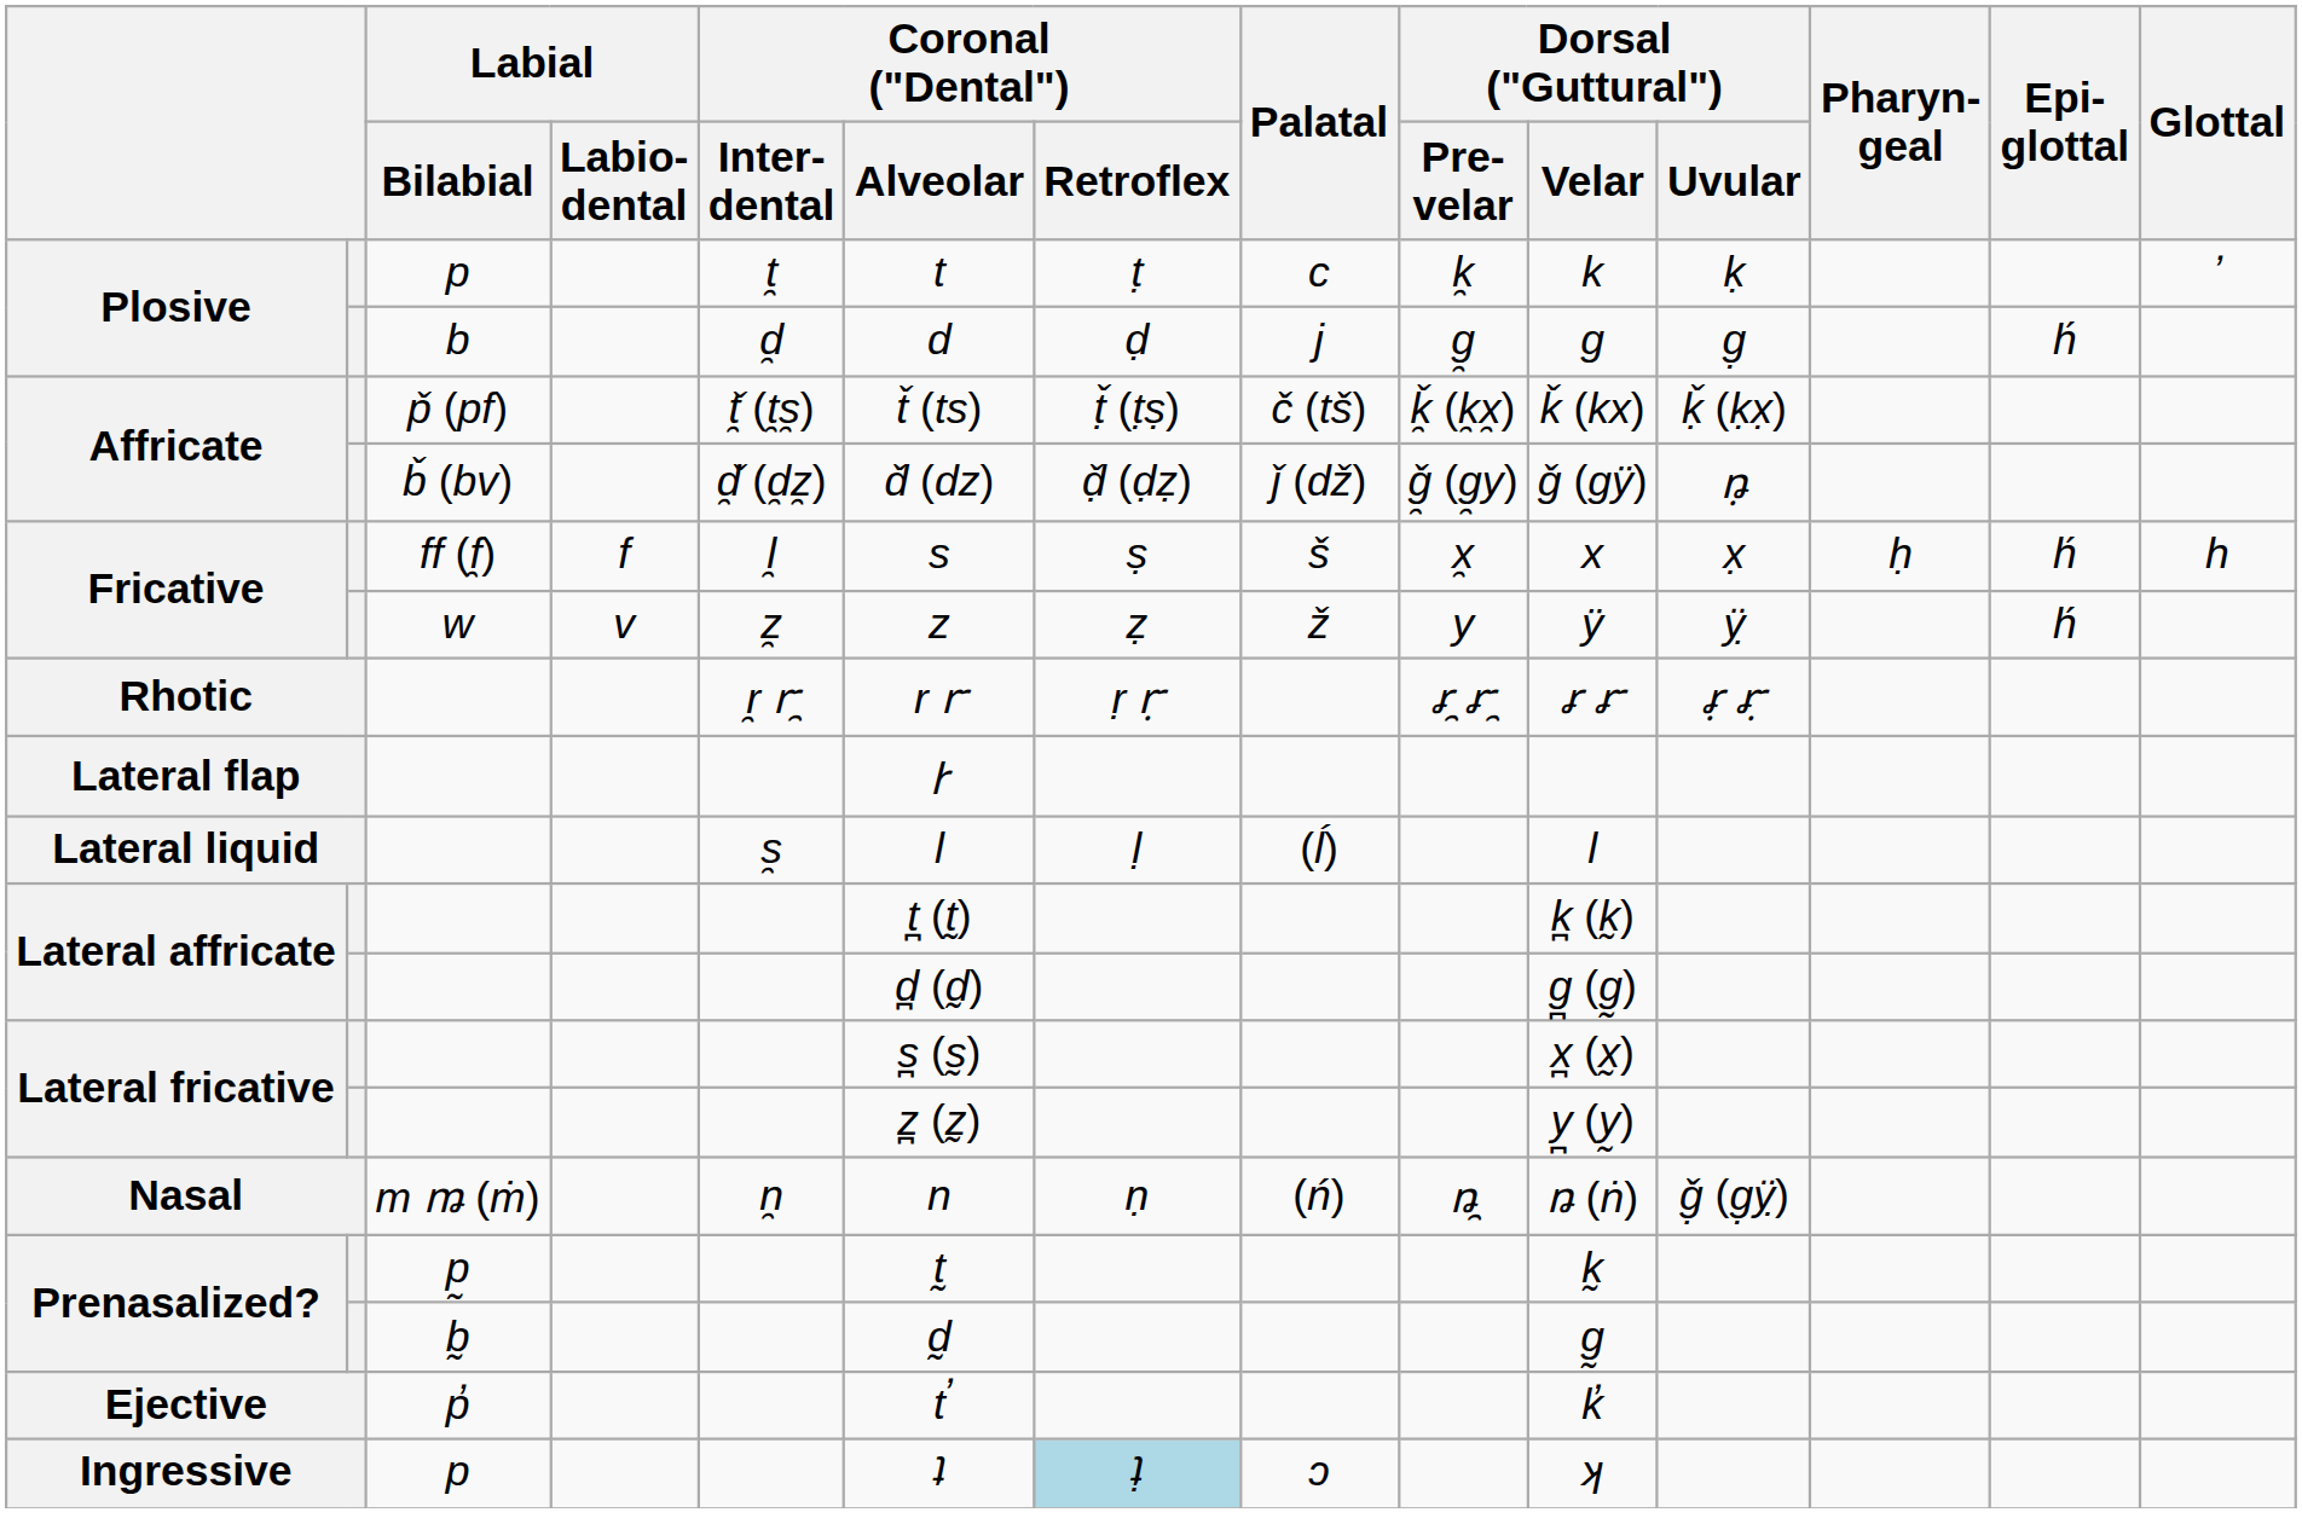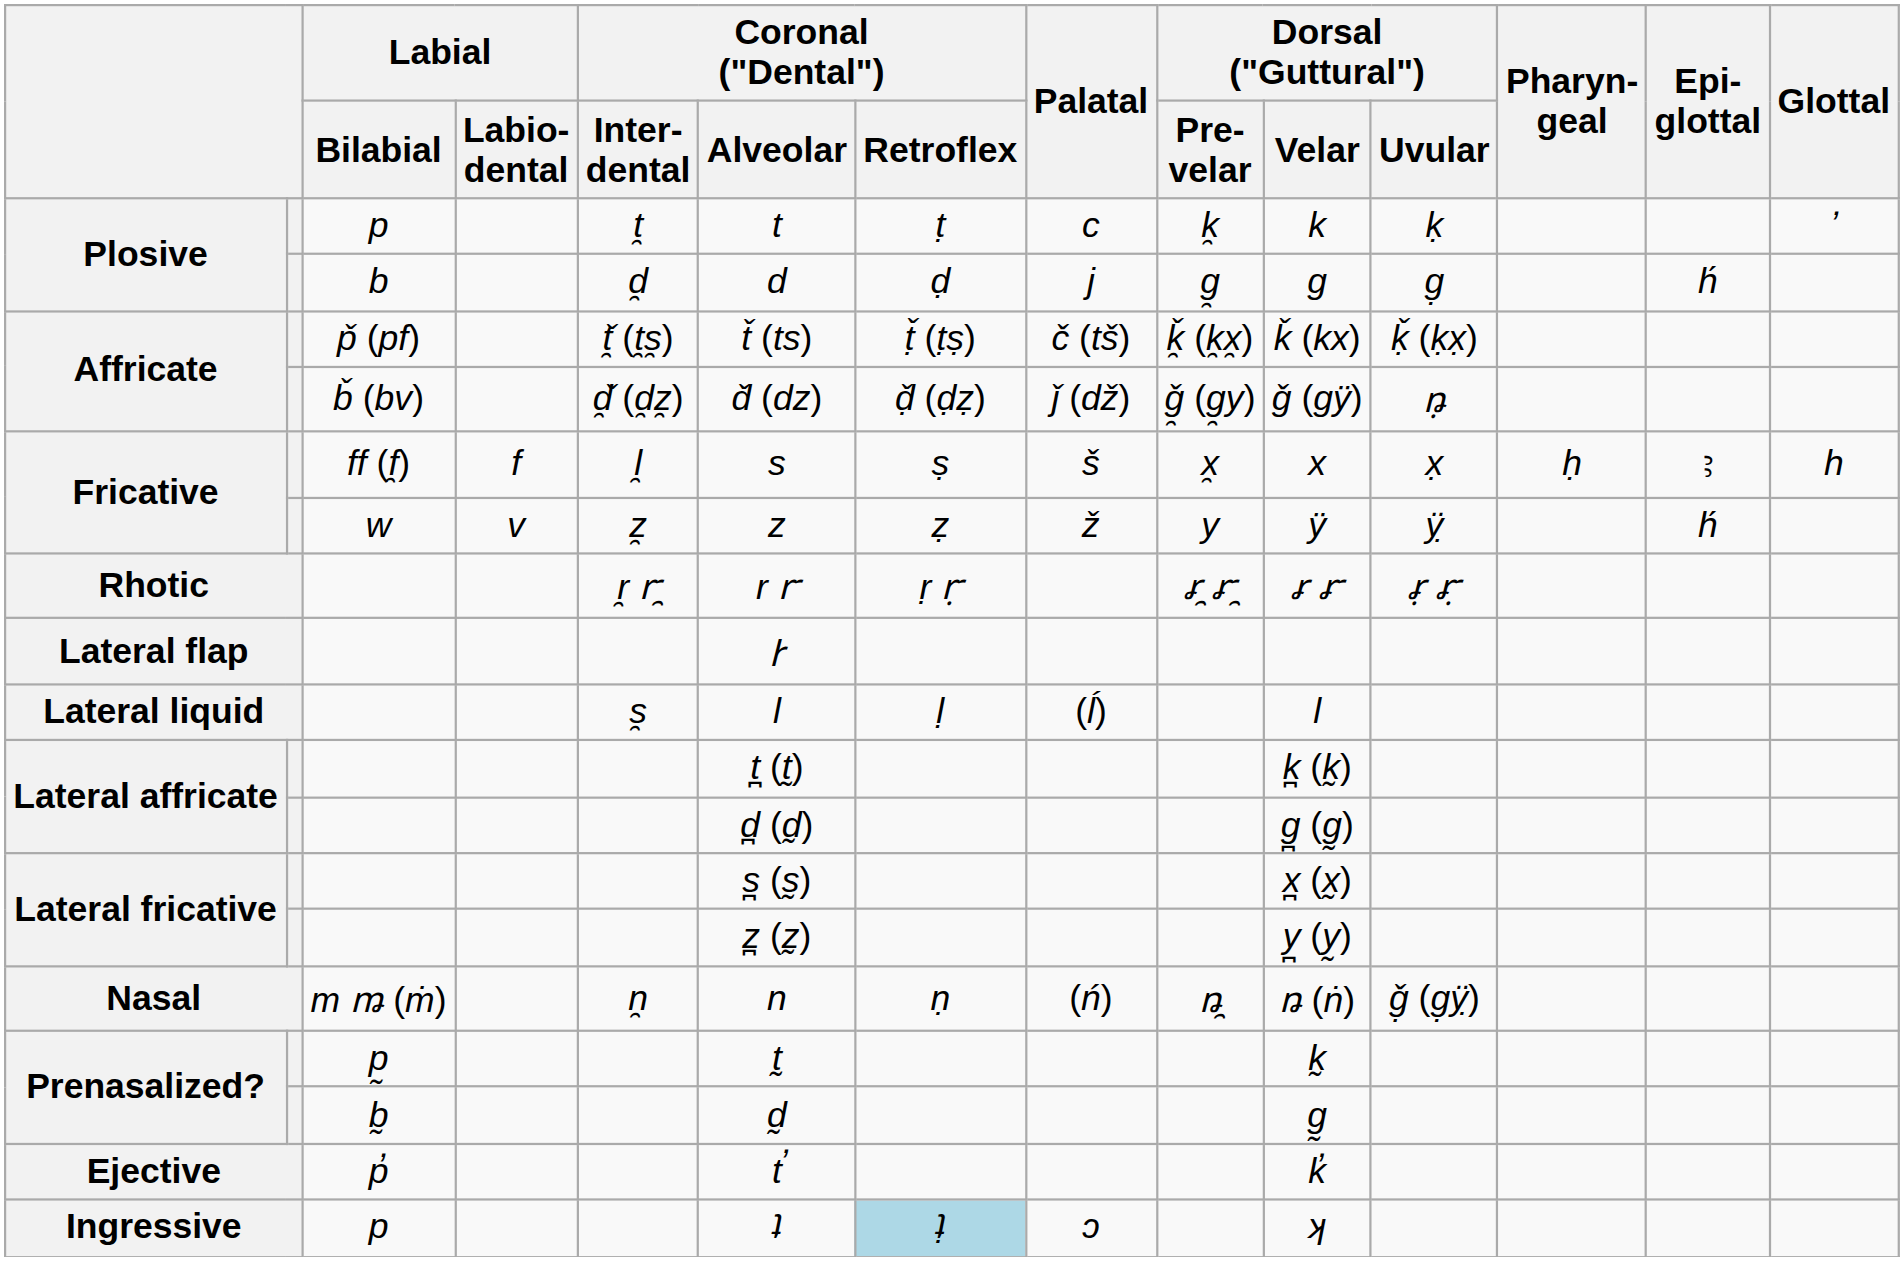Fricative / ff (f̯) | Epi- glottal: h́ -> ꜣ
